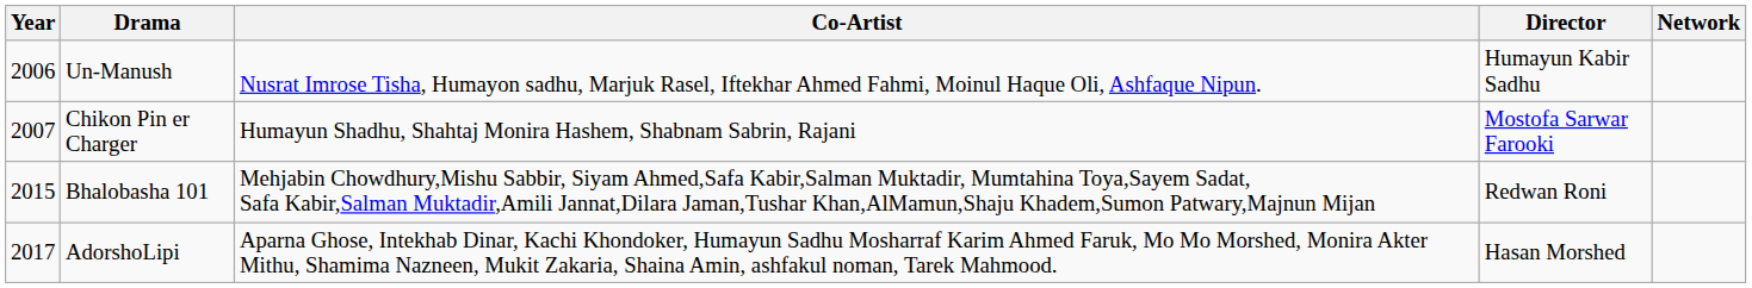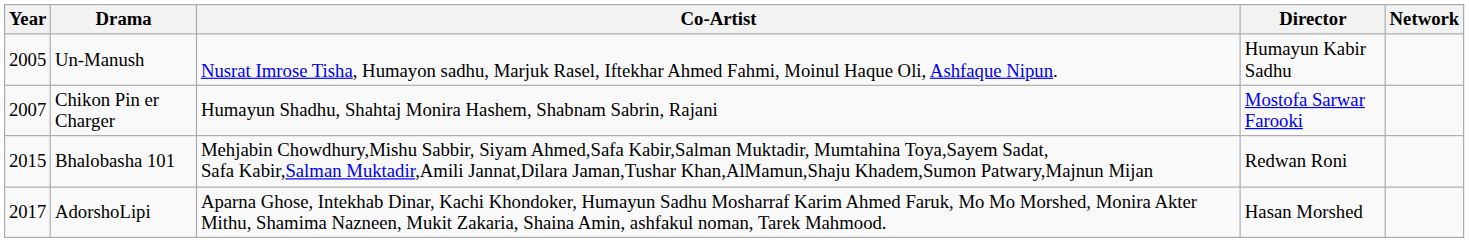Un-Manush | Year: 2006 -> 2005
